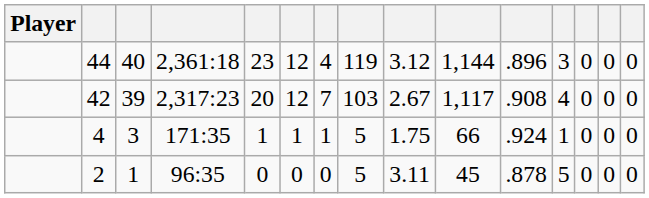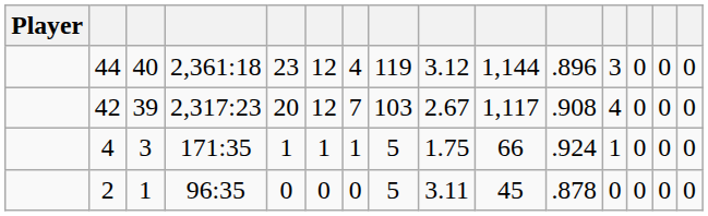2 | column 12: 5 -> 0
